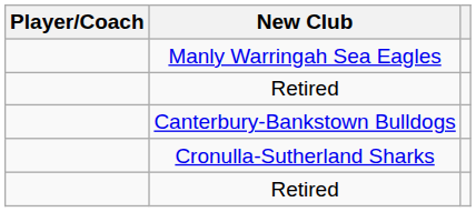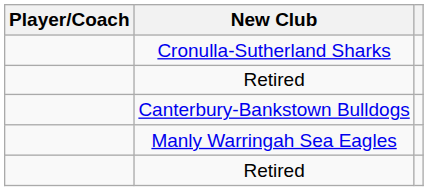rows swapped: Cronulla-Sutherland Sharks <-> Manly Warringah Sea Eagles
